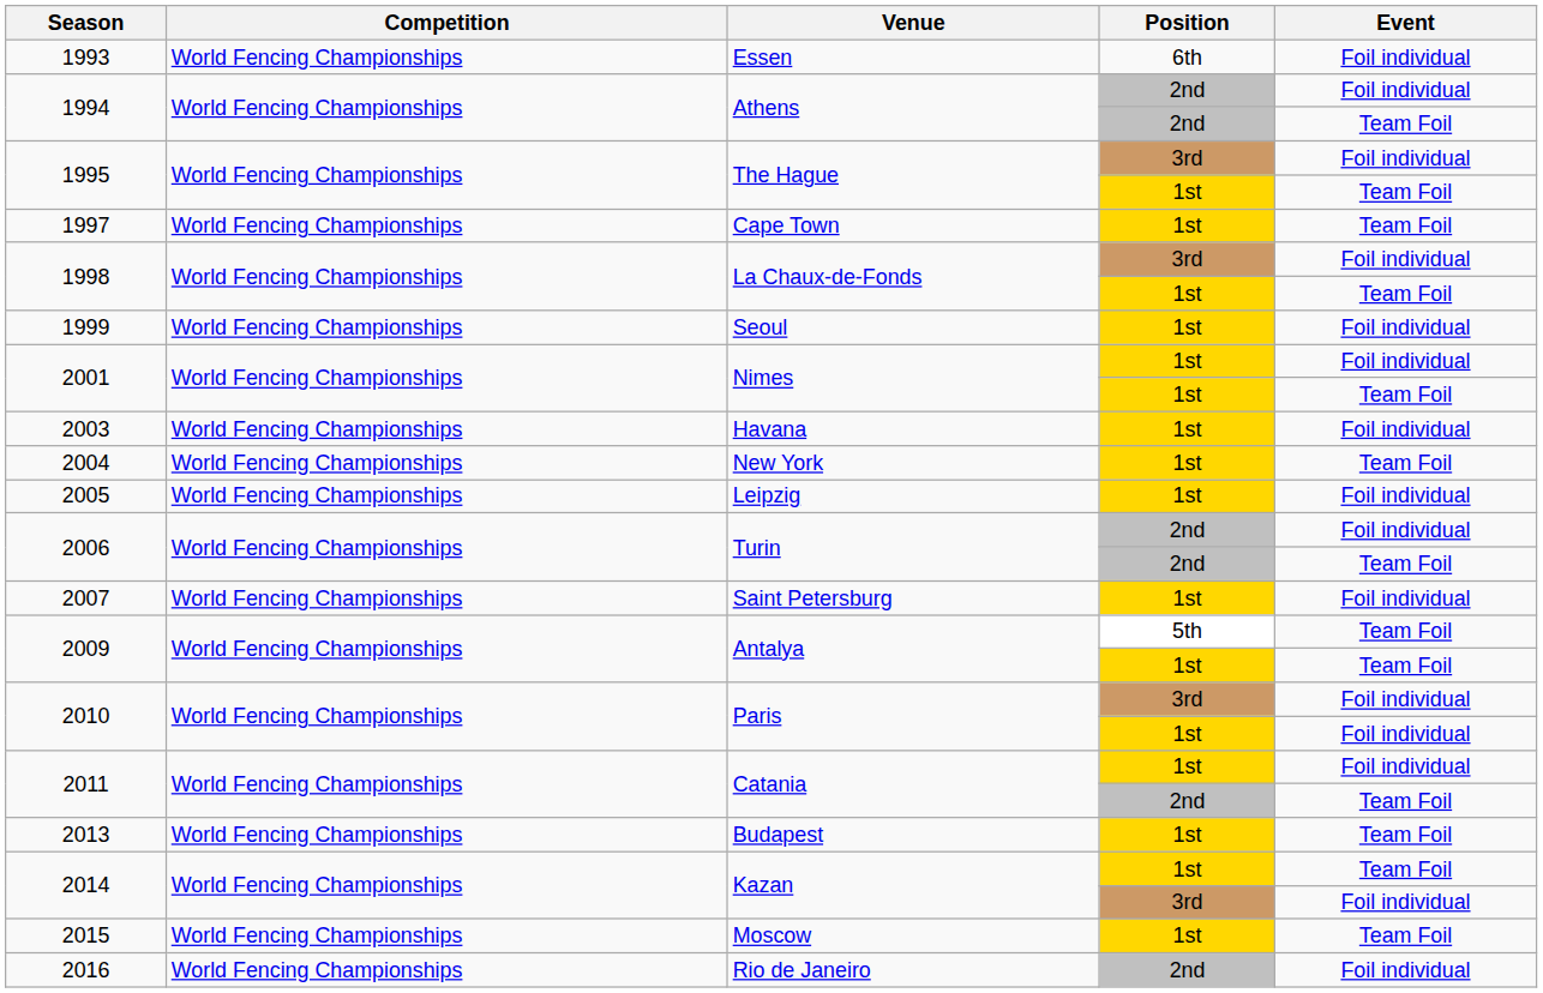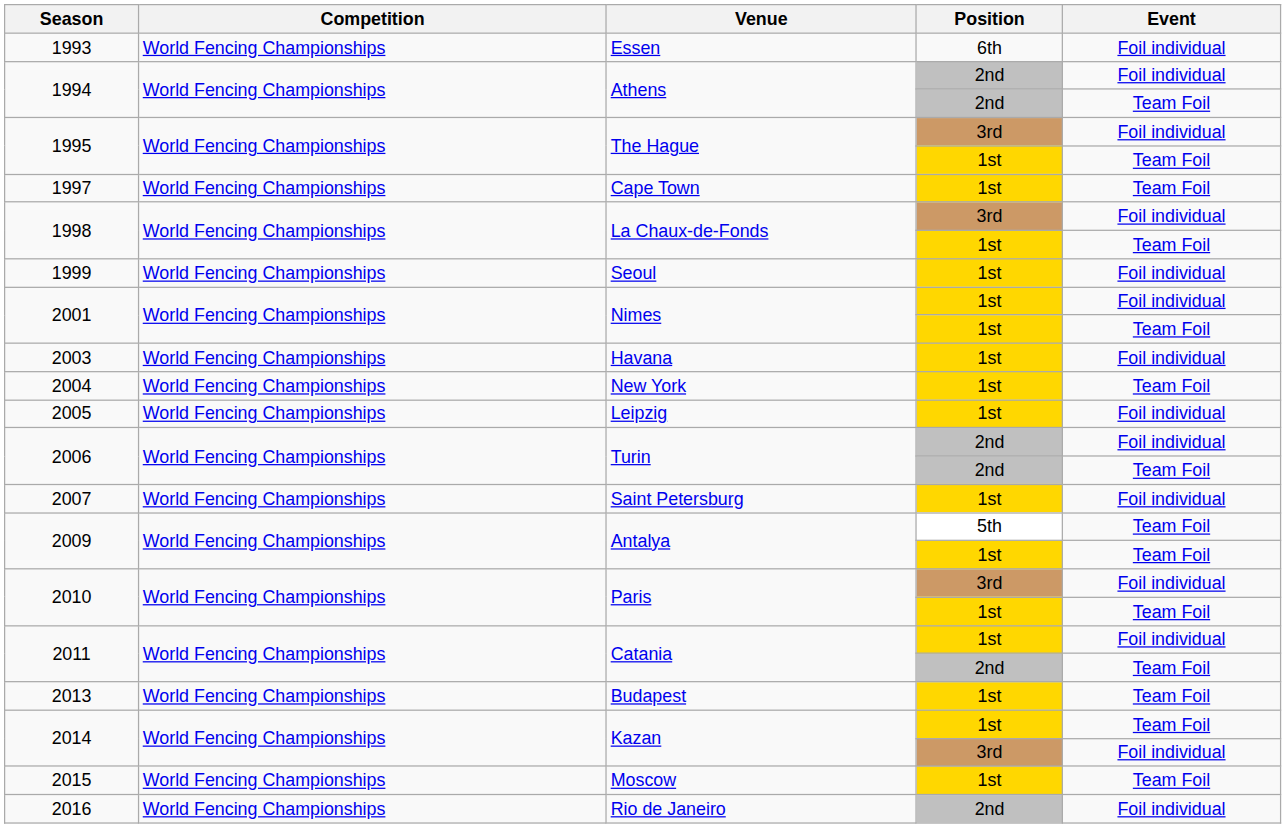2010 / 1st | Event: Foil individual -> Team Foil
